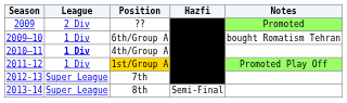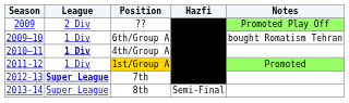?? | Notes: Promoted -> Promoted Play Off
1st/Group A | Notes: Promoted Play Off -> Promoted
7th | League: normal -> bold
